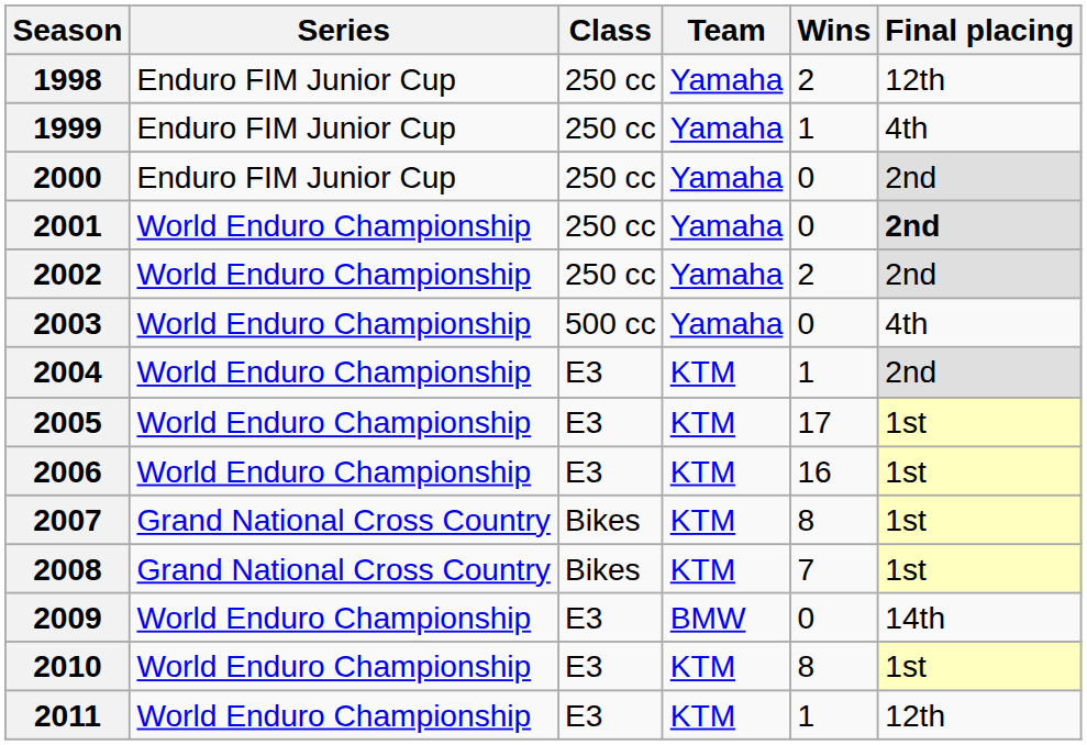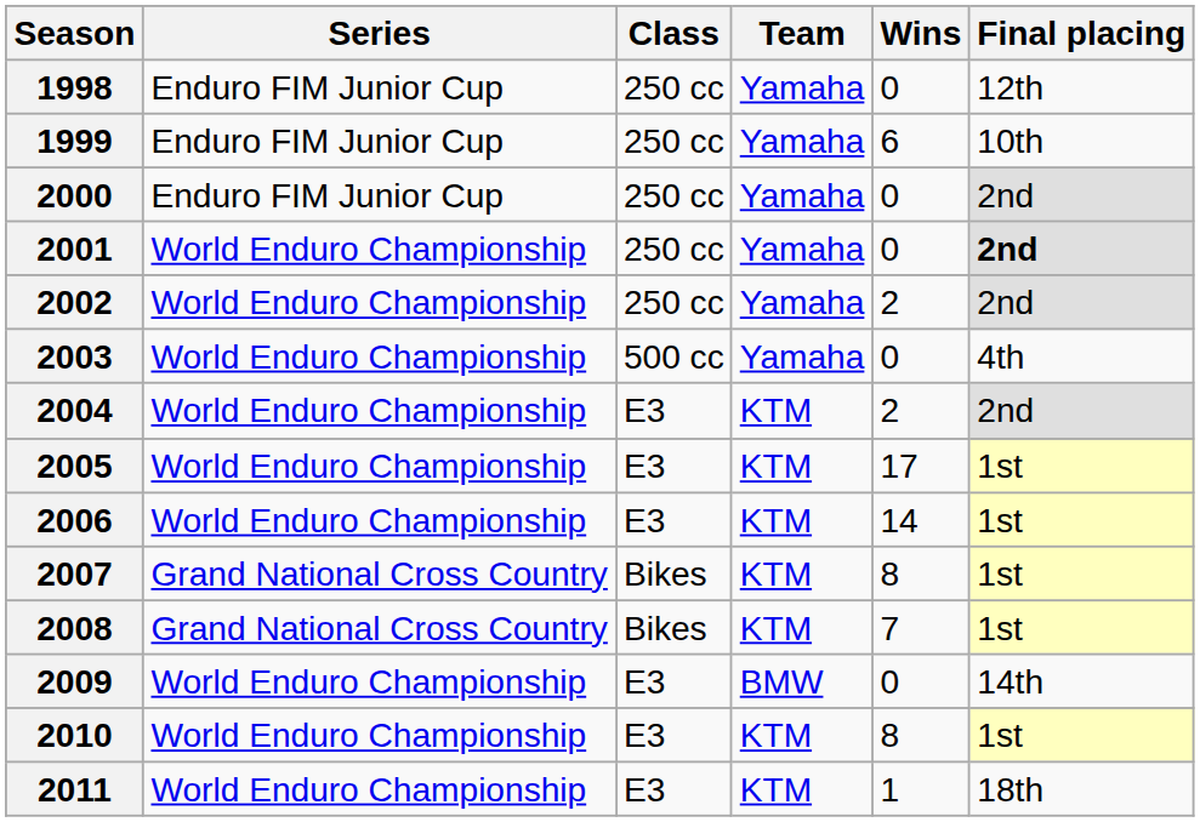1998 | Wins: 2 -> 0
1999 | Wins: 1 -> 6
1999 | Final placing: 4th -> 10th
2004 | Wins: 1 -> 2
2006 | Wins: 16 -> 14
2011 | Final placing: 12th -> 18th
